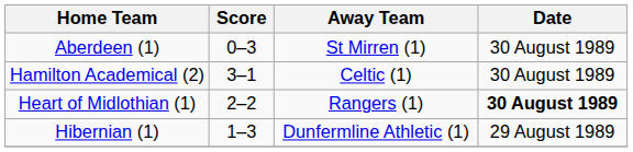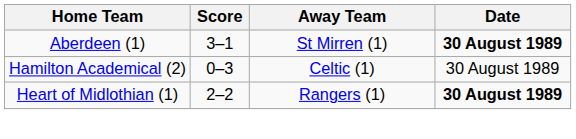Aberdeen (1) | Score: 0–3 -> 3–1
Aberdeen (1) | Date: normal -> bold
Hamilton Academical (2) | Score: 3–1 -> 0–3
- row: Hibernian (1) | 1–3 | Dunfermline Athletic (1) | 29 August 1989
